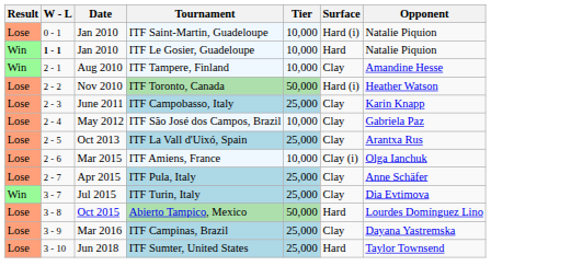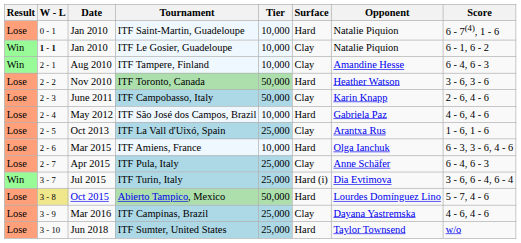+ column: Score | 6 - 7(4), 1 - 6 | 6 - 1, 6 - 2 | 6 - 4, 6 - 3 | 3 - 6, 3 - 6 | 2 - 6, 4 - 6 | 4 - 6, 4 - 6 | 1 - 6, 1 - 6 | 6 - 3, 3 - 6, 4 - 6 | 6 - 4, 6 - 3 | 3 - 6, 6 - 4, 6 - 4 | 5 - 7, 4 - 6 | 4 - 6, 4 - 6 | w/o
ITF Saint-Martin, Guadeloupe | Surface: Hard (i) -> Hard
ITF Le Gosier, Guadeloupe | Surface: Hard -> Clay
ITF Toronto, Canada | Surface: Hard (i) -> Hard
ITF Campobasso, Italy | Tier: 25,000 -> 50,000
ITF São José dos Campos, Brazil | Surface: Clay -> Hard
ITF Amiens, France | Surface: Clay (i) -> Hard
ITF Turin, Italy | Surface: Clay -> Hard (i)
Abierto Tampico, Mexico | W - L: no background -> khaki background
